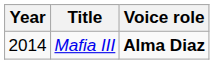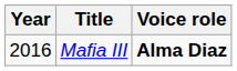Mafia III | Year: 2014 -> 2016
